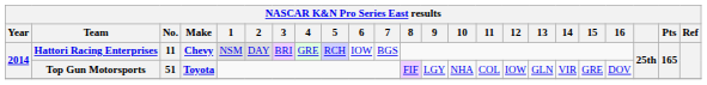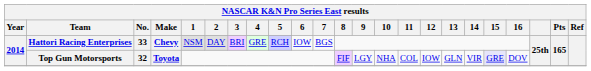Hattori Racing Enterprises | No.: 11 -> 33
Top Gun Motorsports | No.: 51 -> 32
Top Gun Motorsports | 15: no background -> lavender background
